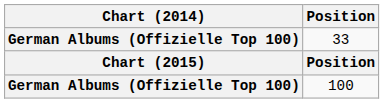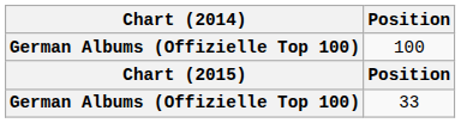rows swapped: 100 <-> 33
